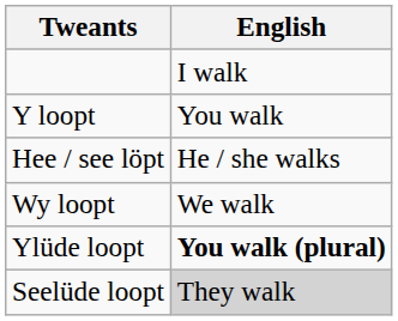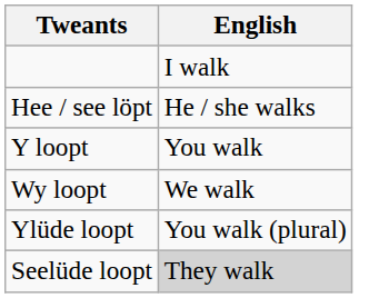rows swapped: Y loopt <-> Hee / see löpt
Ylüde loopt | English: bold -> normal
